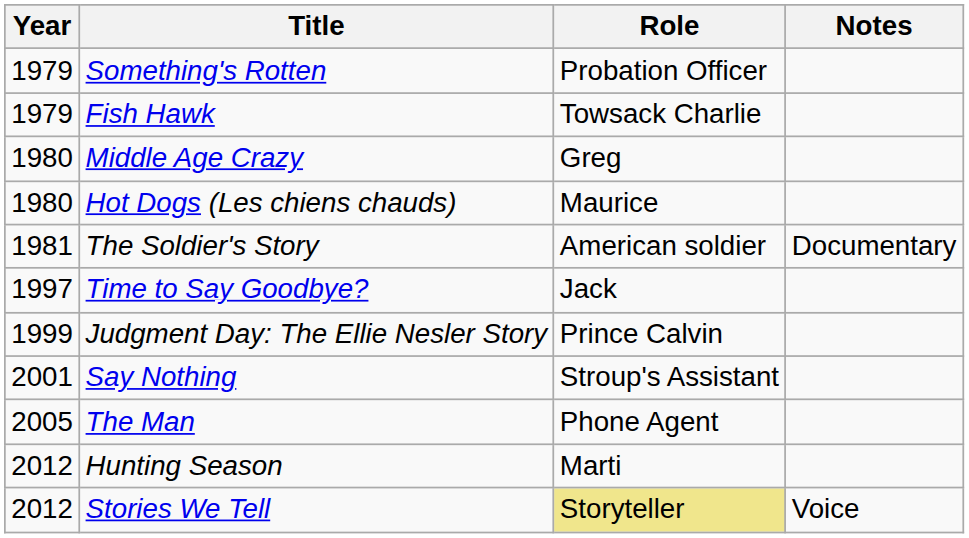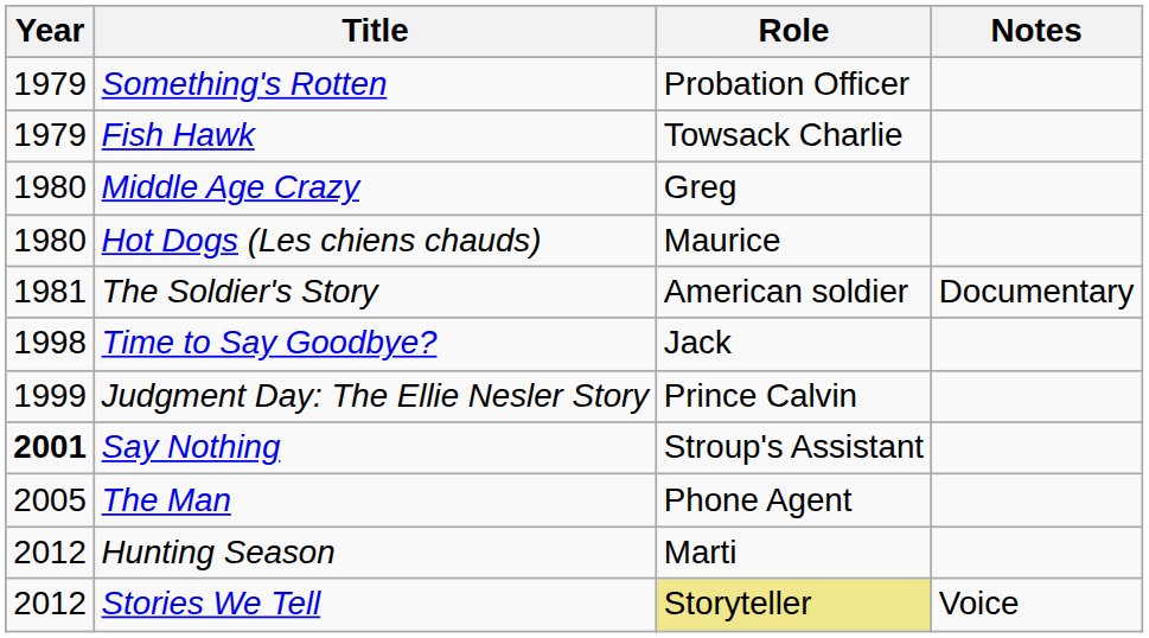Time to Say Goodbye? | Year: 1997 -> 1998
Say Nothing | Year: normal -> bold
